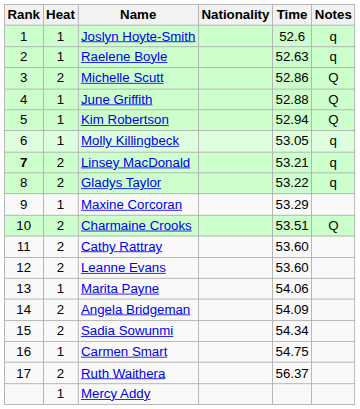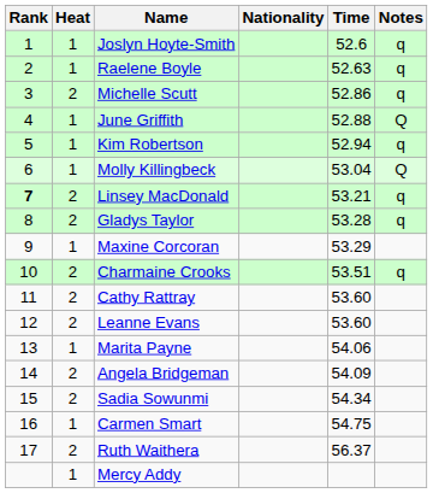Michelle Scutt | Notes: Q -> q
Kim Robertson | Notes: Q -> q
Molly Killingbeck | Time: 53.05 -> 53.04
Molly Killingbeck | Notes: q -> Q
Gladys Taylor | Time: 53.22 -> 53.28
Charmaine Crooks | Notes: Q -> q
